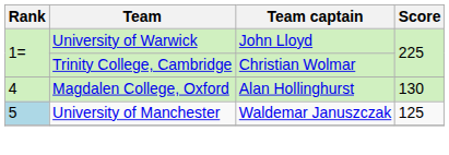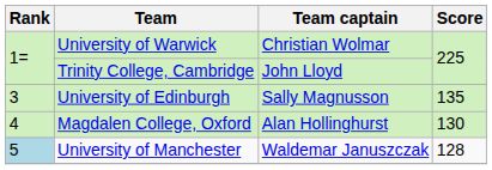University of Warwick | Team captain: John Lloyd -> Christian Wolmar
Trinity College, Cambridge | Team captain: Christian Wolmar -> John Lloyd
+ row: 3 | University of Edinburgh | Sally Magnusson | 135
University of Manchester | Score: 125 -> 128
